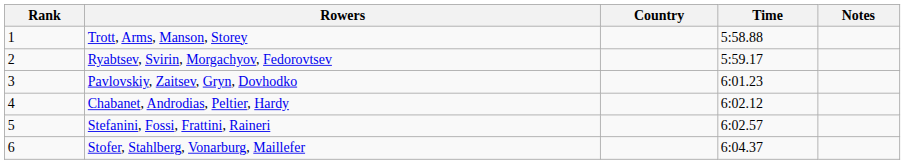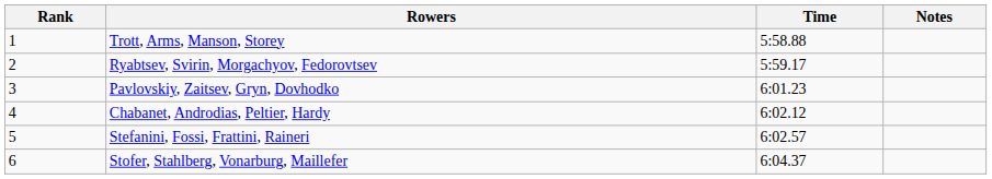- column: Country
